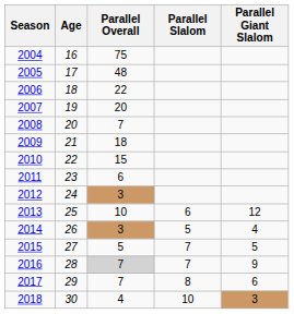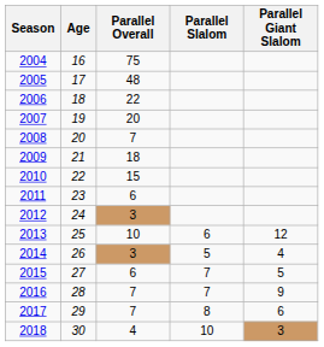2015 | Parallel Overall: 5 -> 6
2016 | Parallel Overall: lightgrey background -> no background
